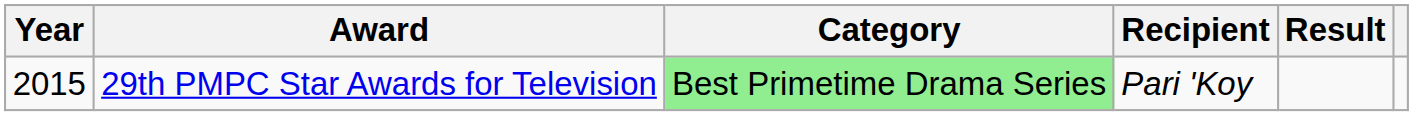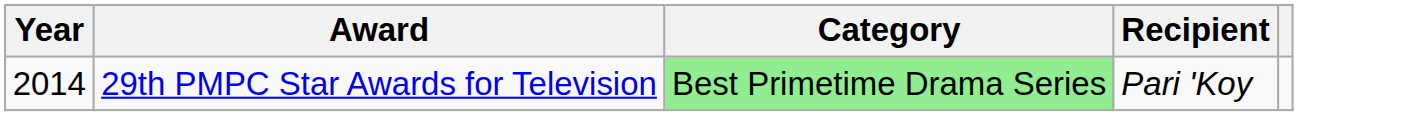- column: Result
29th PMPC Star Awards for Television | Year: 2015 -> 2014
